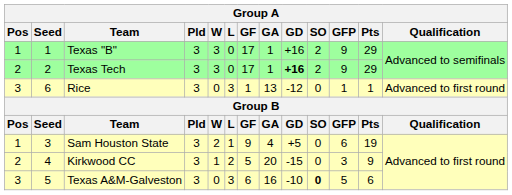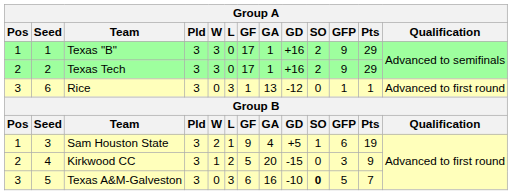Texas Tech | GD: bold -> normal
Sam Houston State | SO: 0 -> 1
Texas A&M-Galveston | Pts: 6 -> 7
